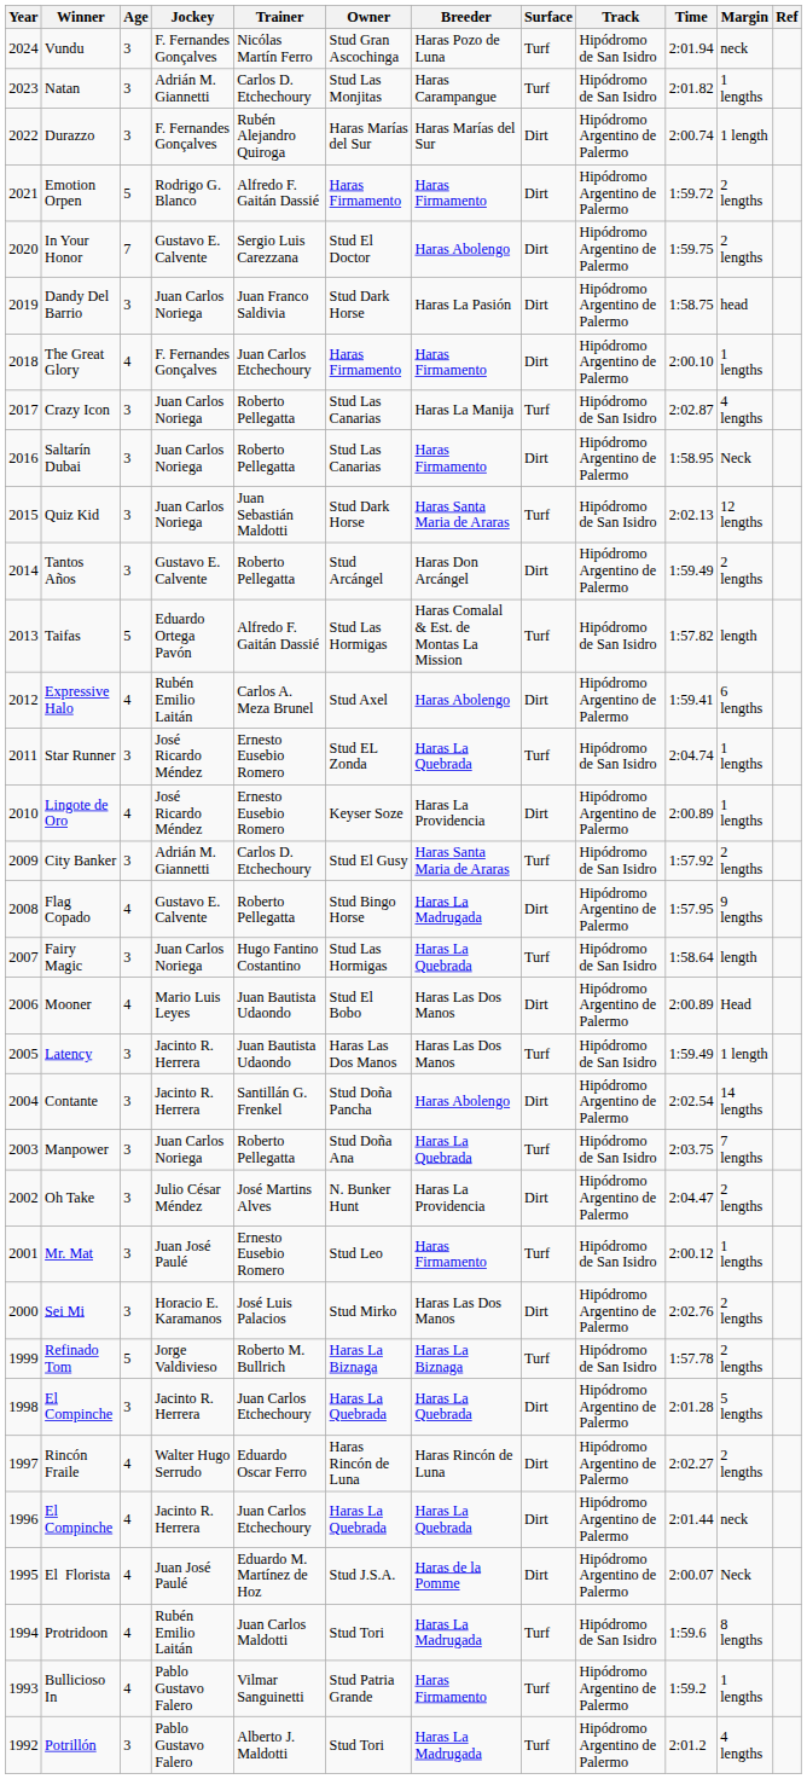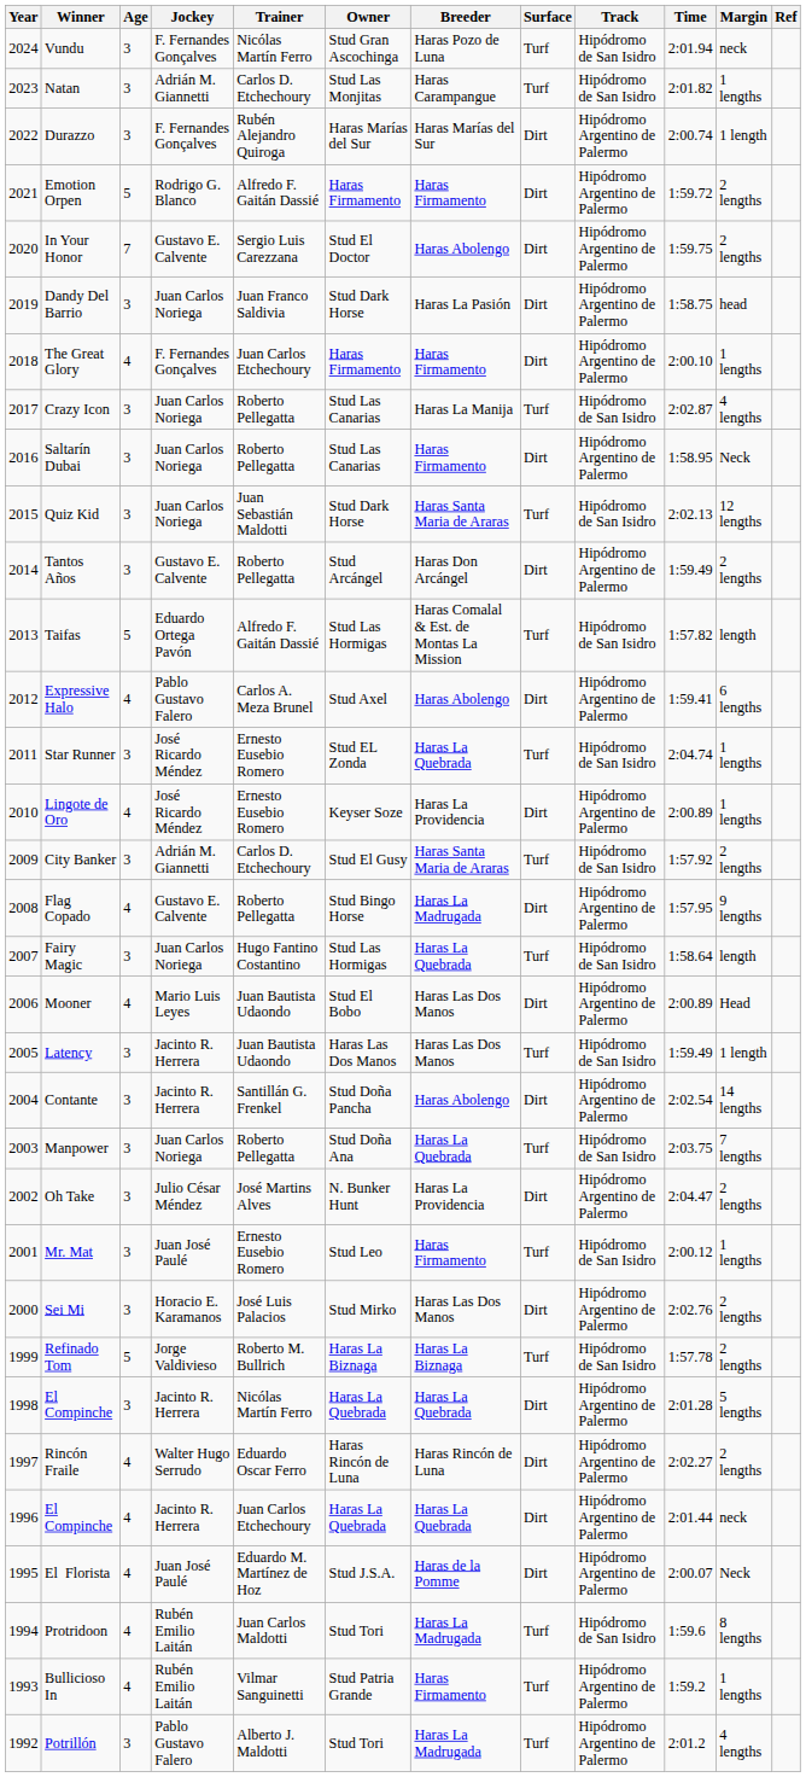Expressive Halo | Jockey: Rubén Emilio Laitán -> Pablo Gustavo Falero
1998 / El Compinche | Trainer: Juan Carlos Etchechoury -> Nicólas Martín Ferro
Bullicioso In | Jockey: Pablo Gustavo Falero -> Rubén Emilio Laitán
